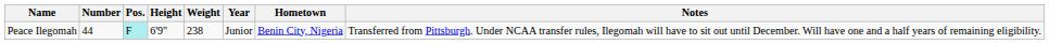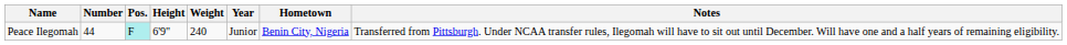Peace Ilegomah | Weight: 238 -> 240
